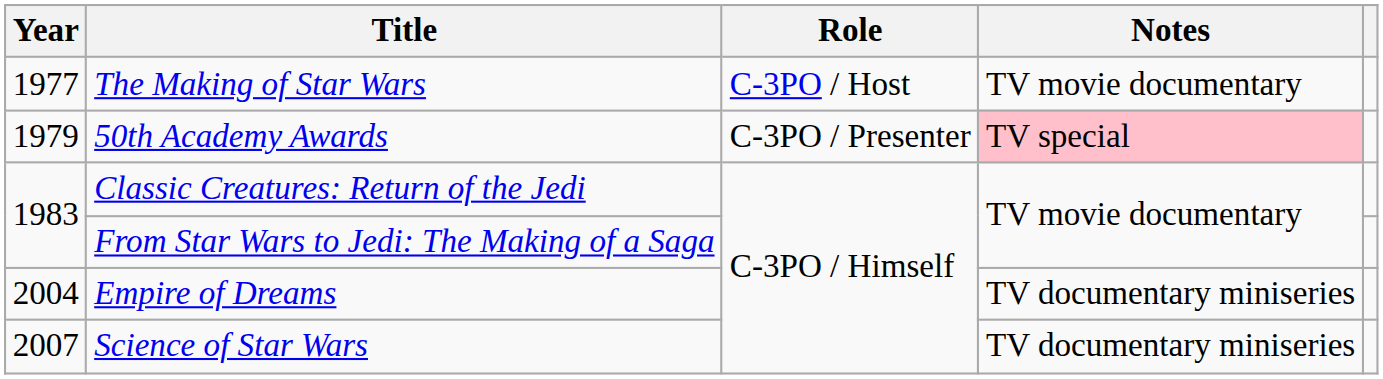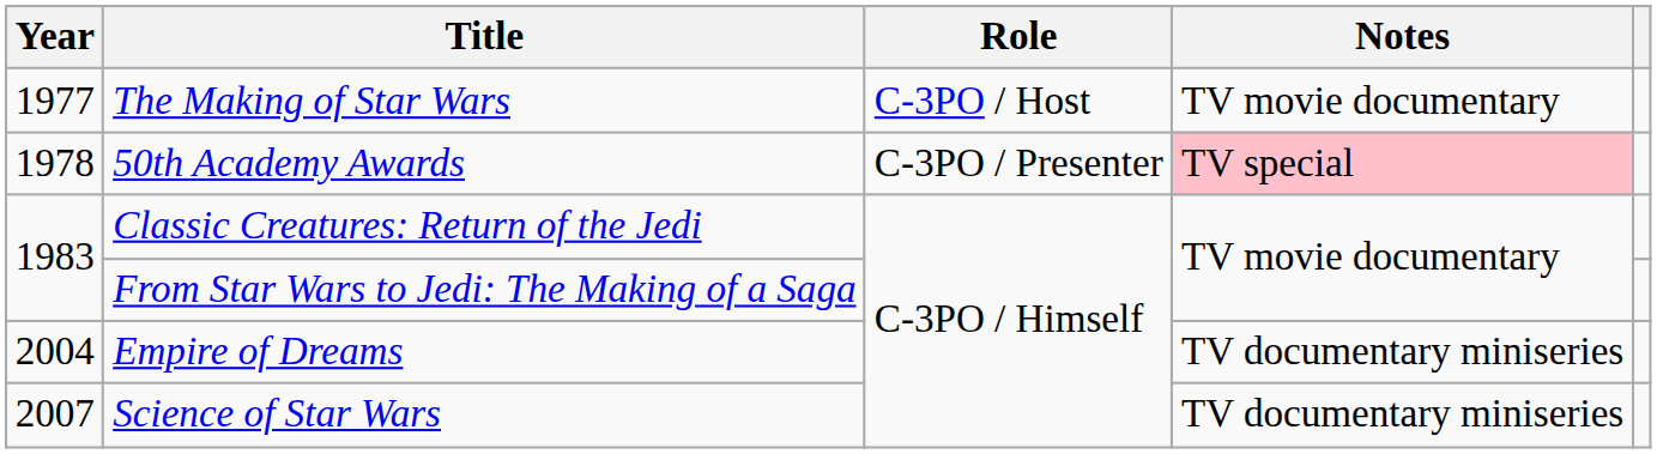50th Academy Awards | Year: 1979 -> 1978
